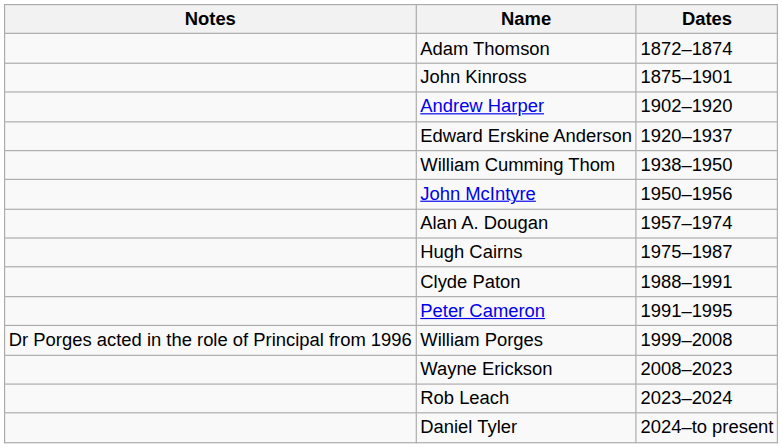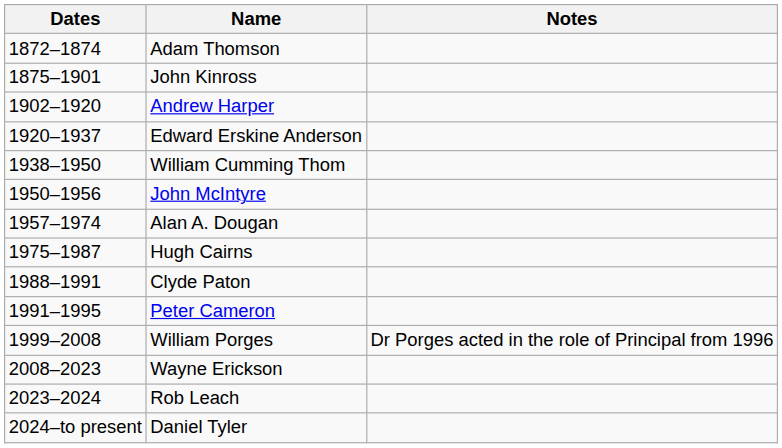columns swapped: Dates <-> Notes
